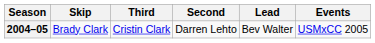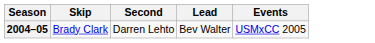- column: Third | Cristin Clark
